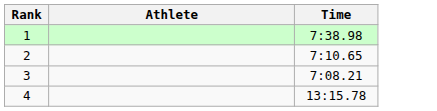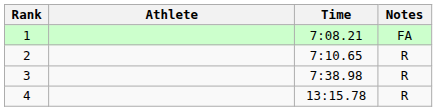+ column: Notes | FA | R | R | R
1 | Time: 7:38.98 -> 7:08.21
3 | Time: 7:08.21 -> 7:38.98
